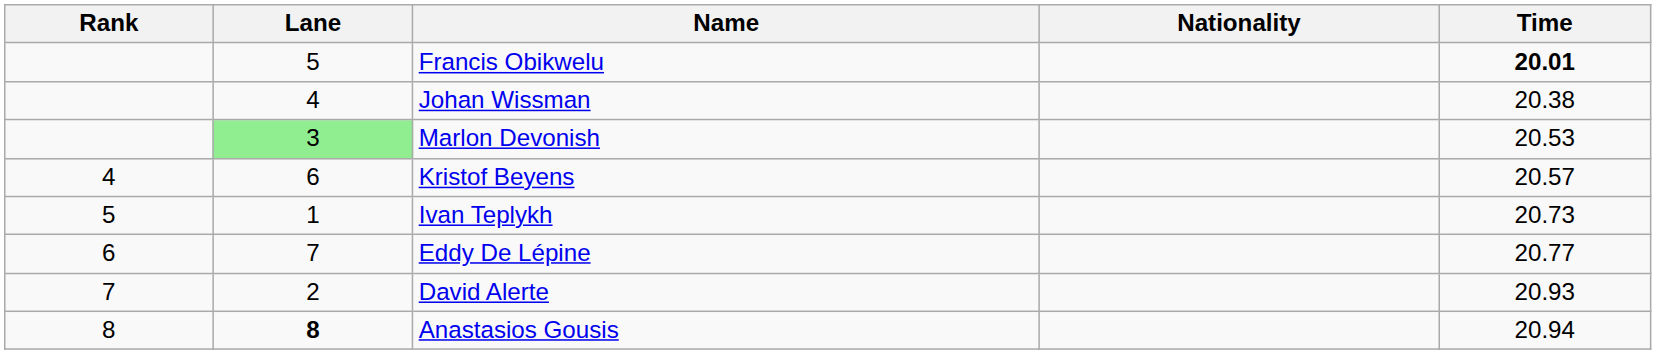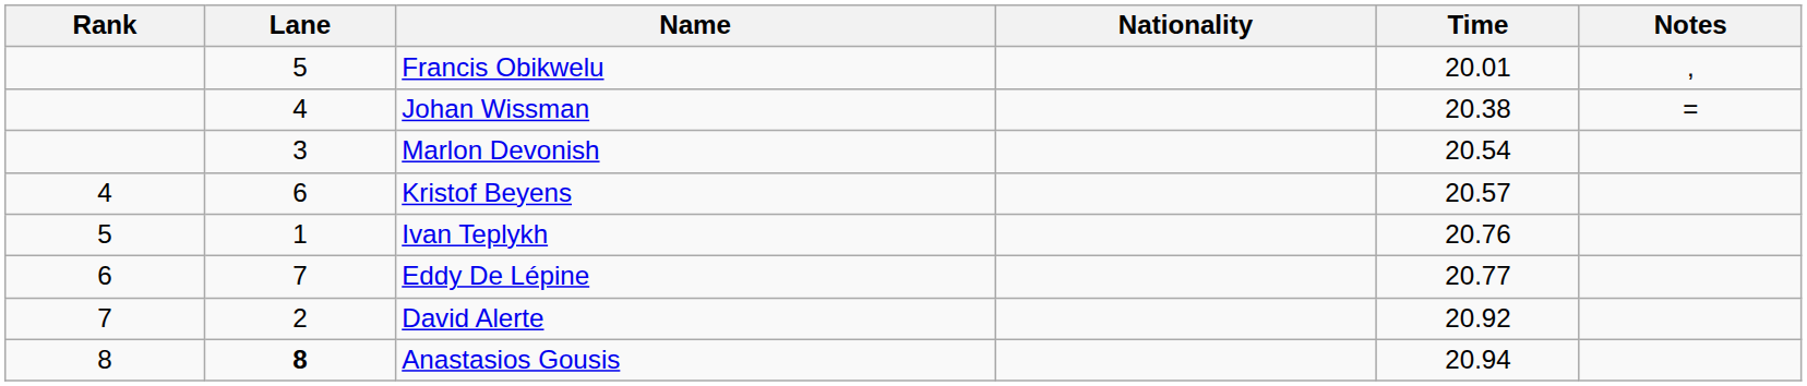+ column: Notes | , | =
Francis Obikwelu | Time: bold -> normal
Marlon Devonish | Lane: lightgreen background -> no background
Marlon Devonish | Time: 20.53 -> 20.54
Ivan Teplykh | Time: 20.73 -> 20.76
David Alerte | Time: 20.93 -> 20.92
